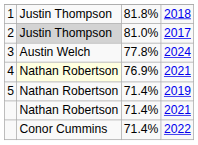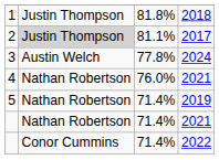2 | column 3: 81.0% -> 81.1%
4 | column 2: lightyellow background -> no background
4 | column 3: 76.9% -> 76.0%
